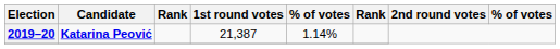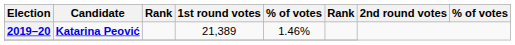2019–20 | 1st round votes: 21,387 -> 21,389
2019–20 | column 5: 1.14% -> 1.46%
